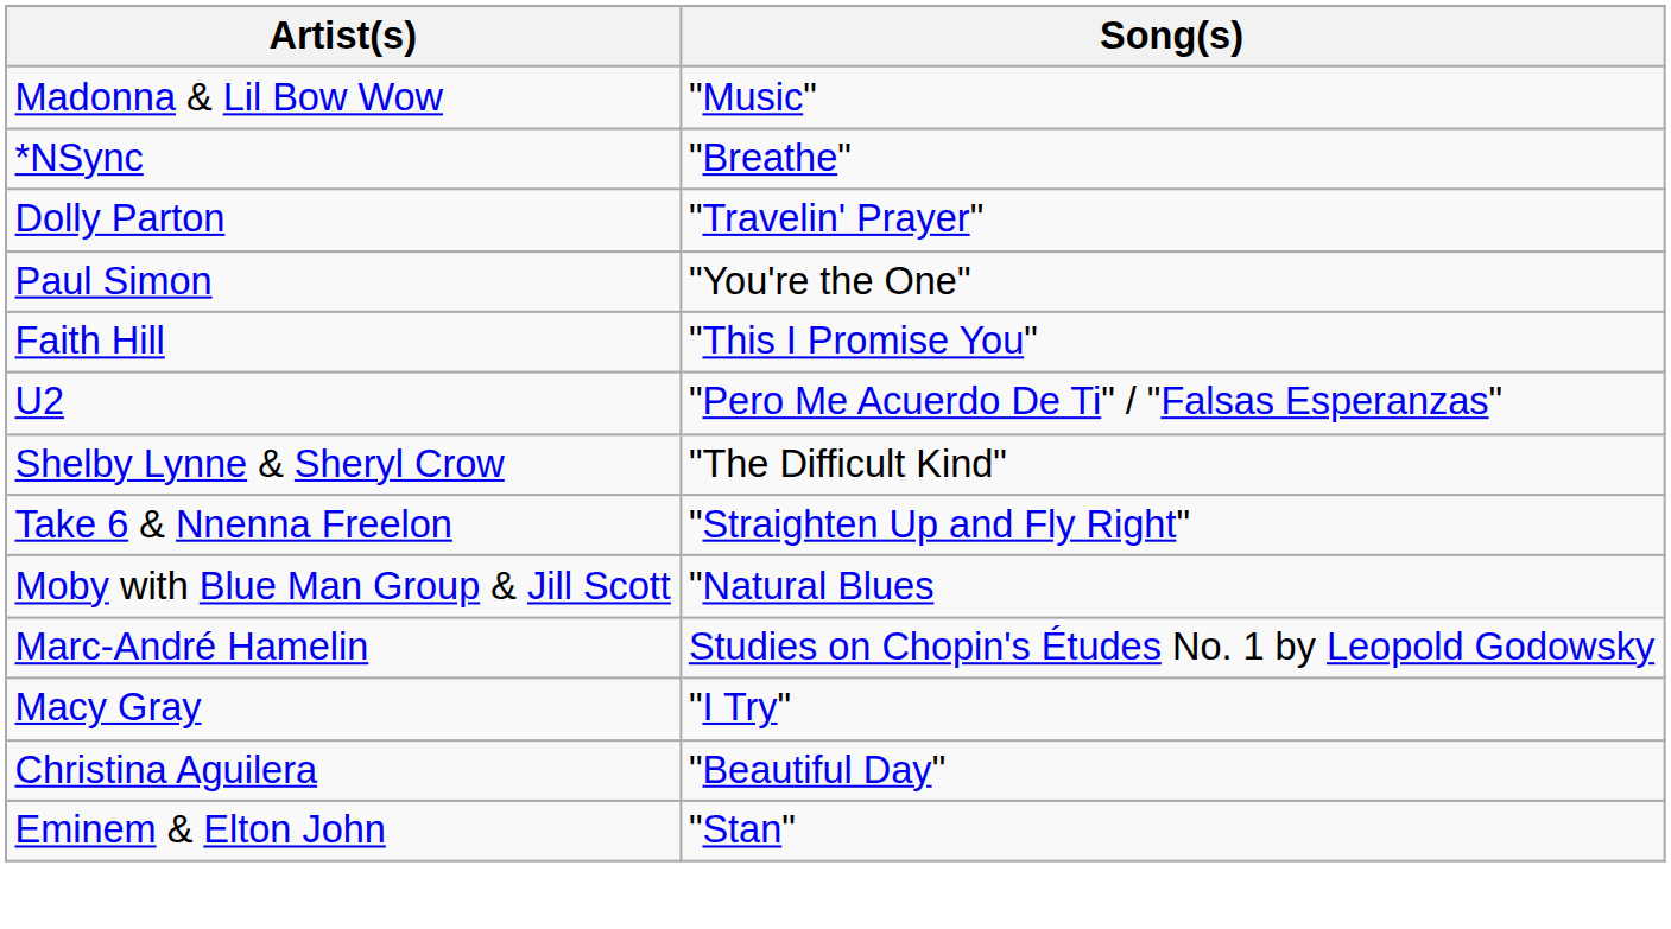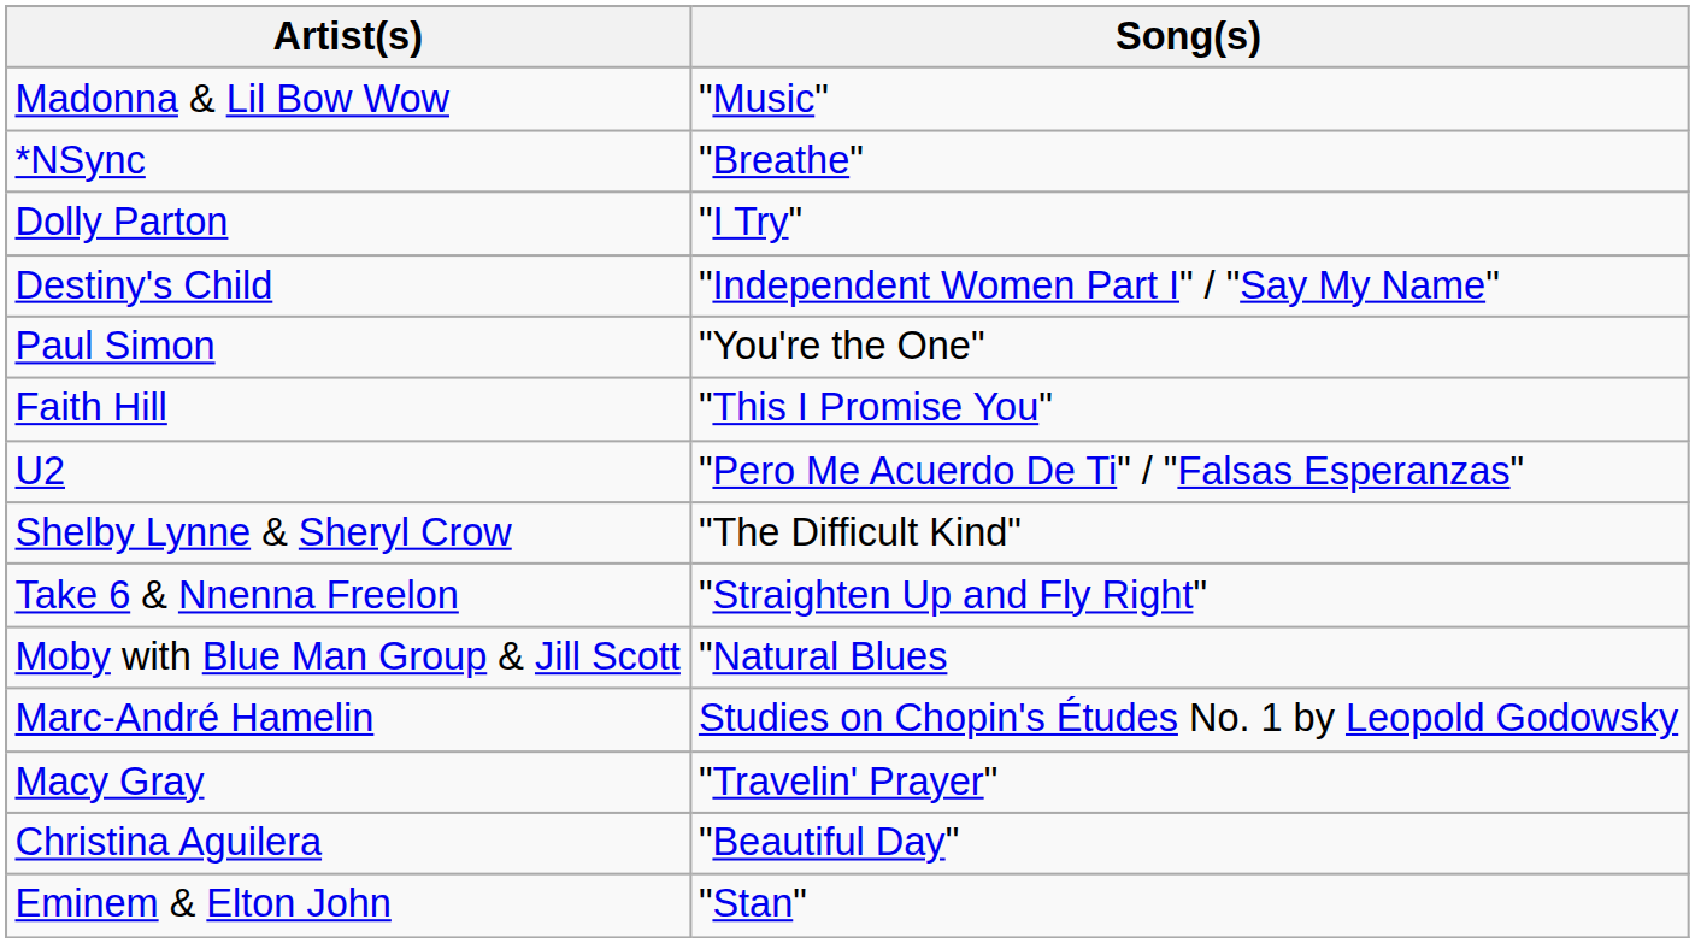Dolly Parton | Song(s): "Travelin' Prayer" -> "I Try"
+ row: Destiny's Child | "Independent Women Part I" / "Say My Name"
Macy Gray | Song(s): "I Try" -> "Travelin' Prayer"
